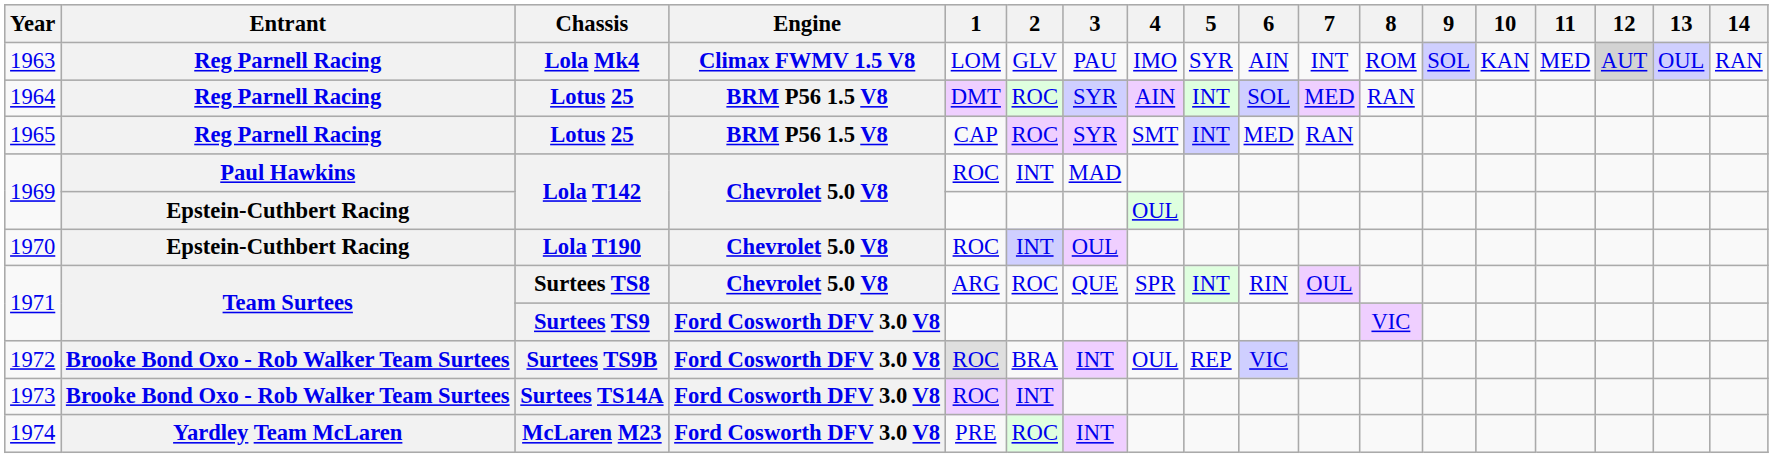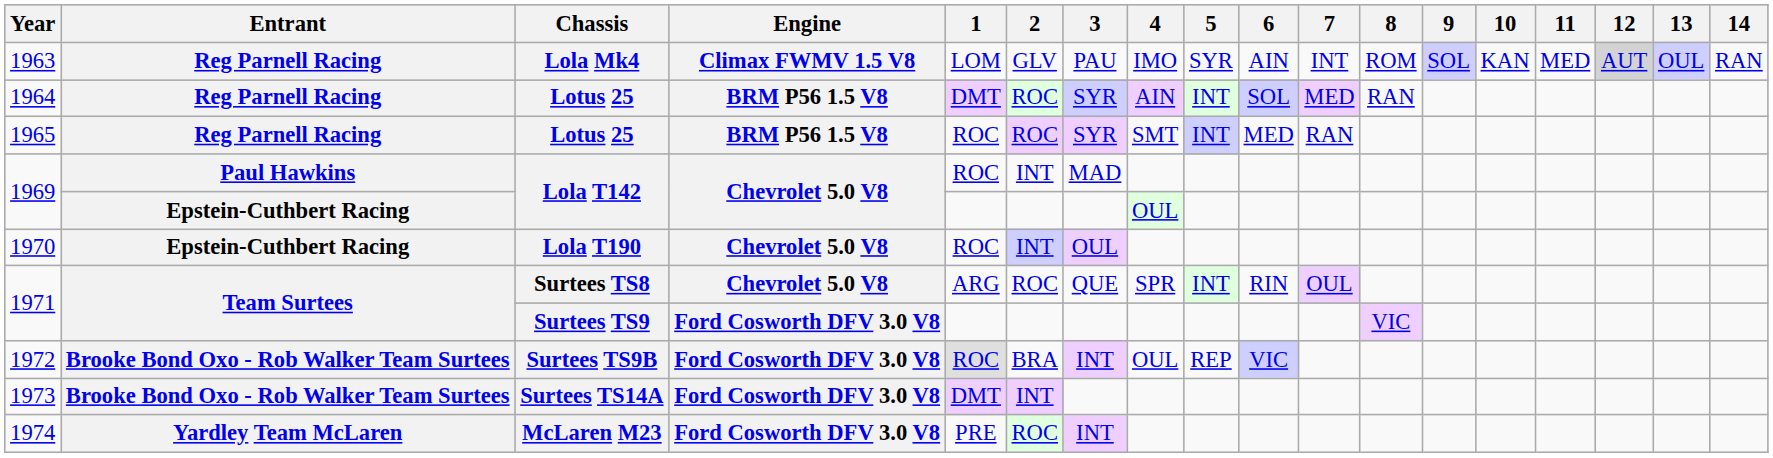1965 | 1: CAP -> ROC
1973 | 1: ROC -> DMT
